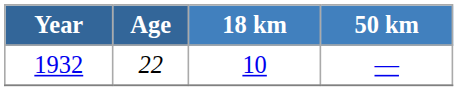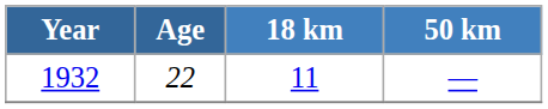1932 | 18 km: 10 -> 11
